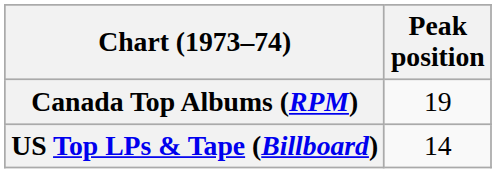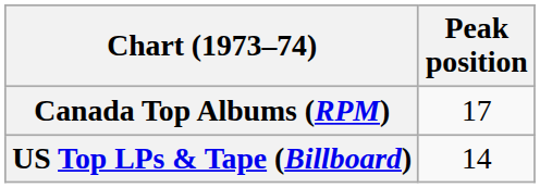Canada Top Albums (RPM) | Peak position: 19 -> 17
